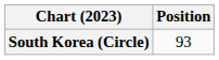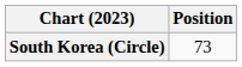South Korea (Circle) | Position: 93 -> 73
